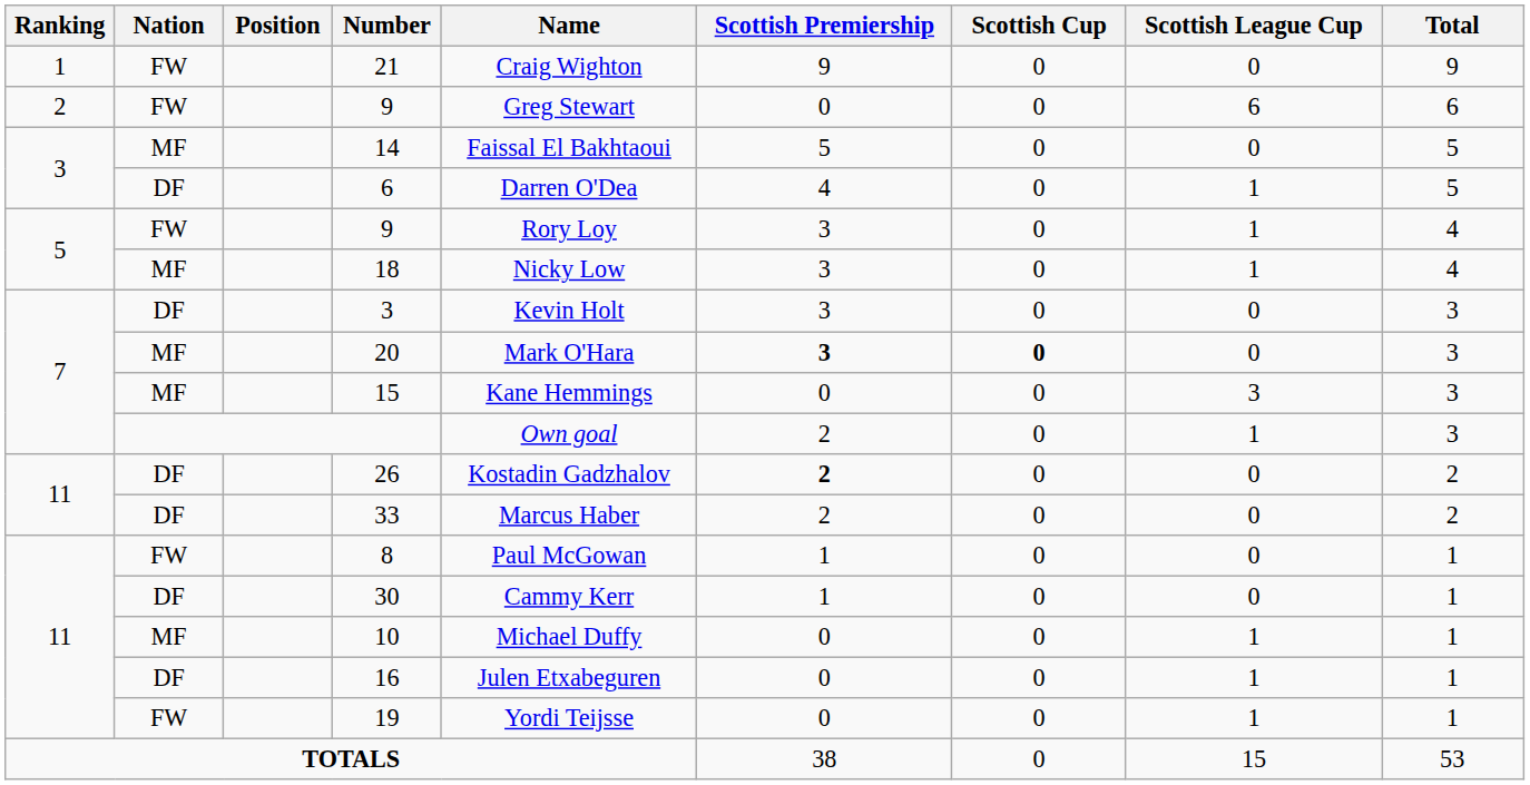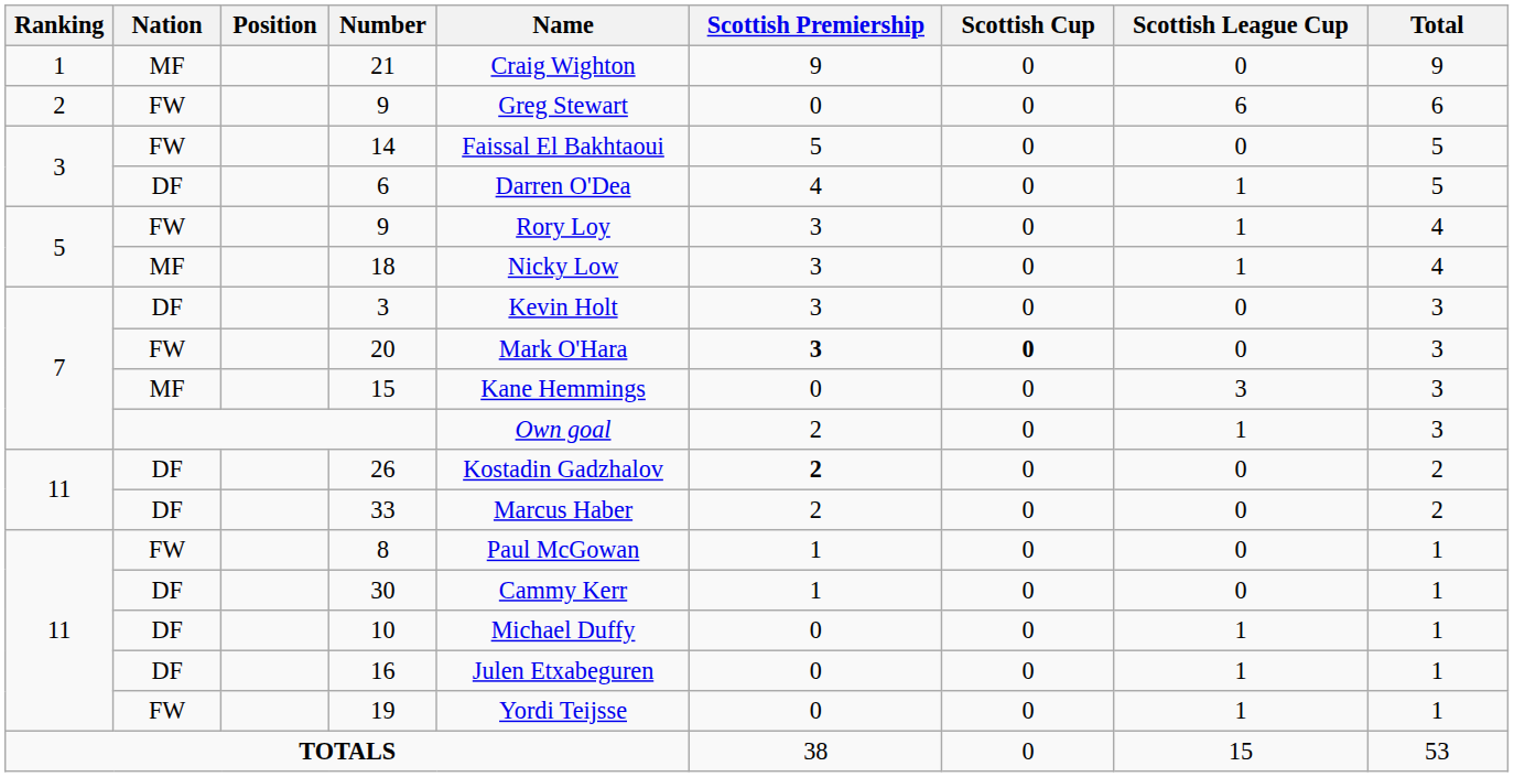21 | Nation: FW -> MF
14 | Nation: MF -> FW
20 | Nation: MF -> FW
10 | Nation: MF -> DF
